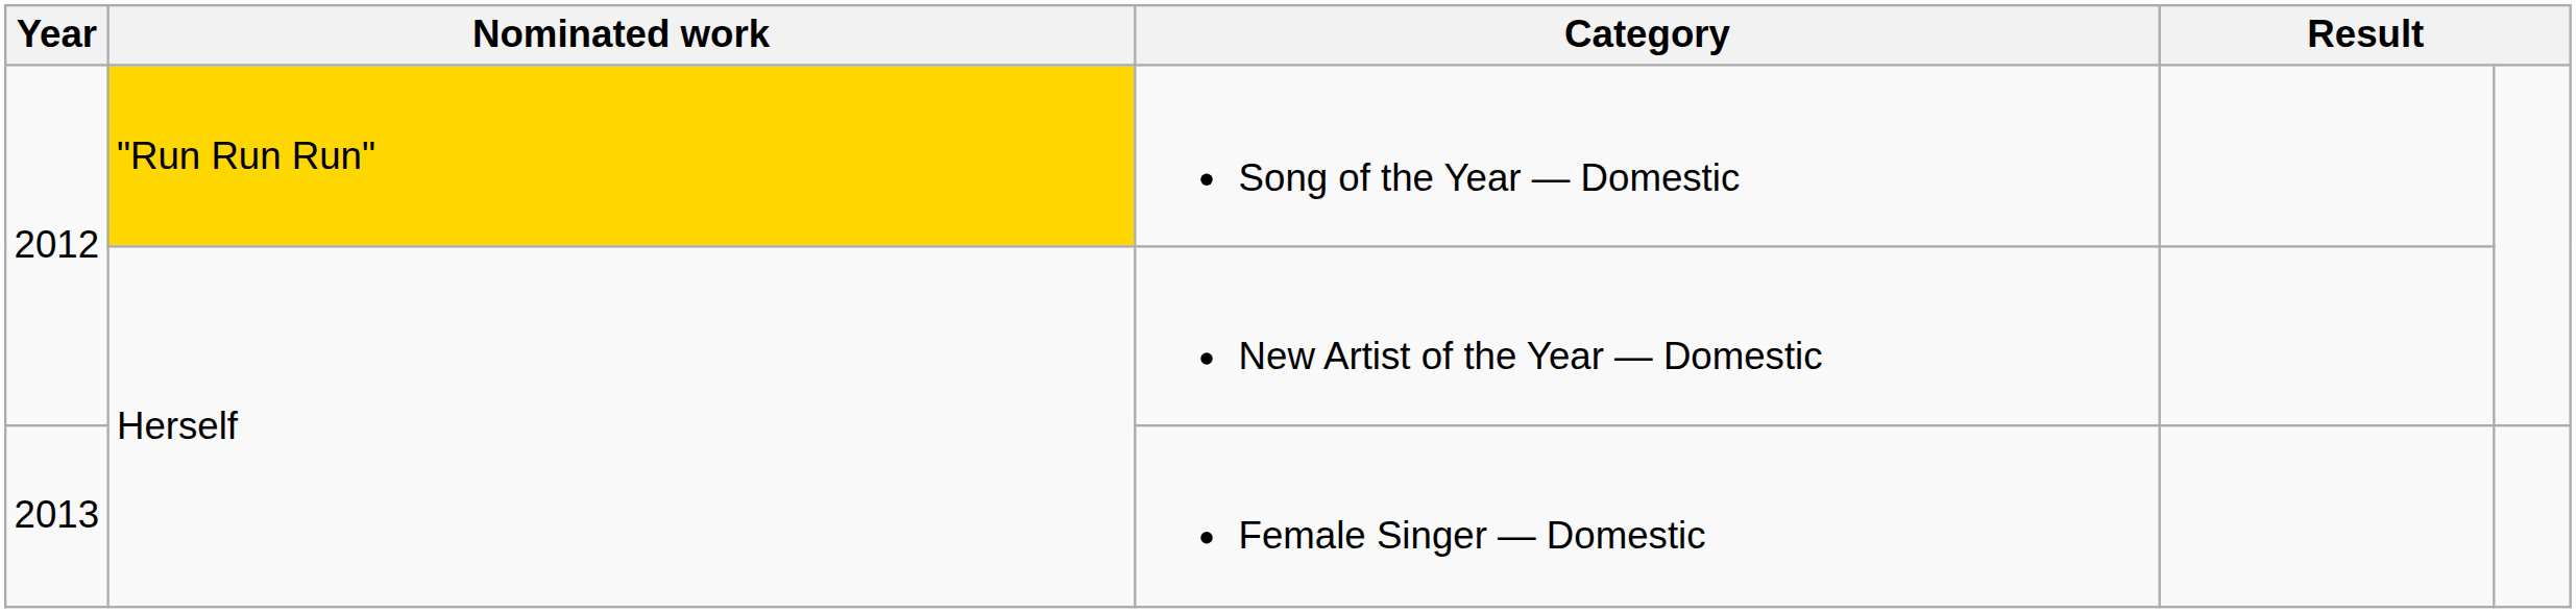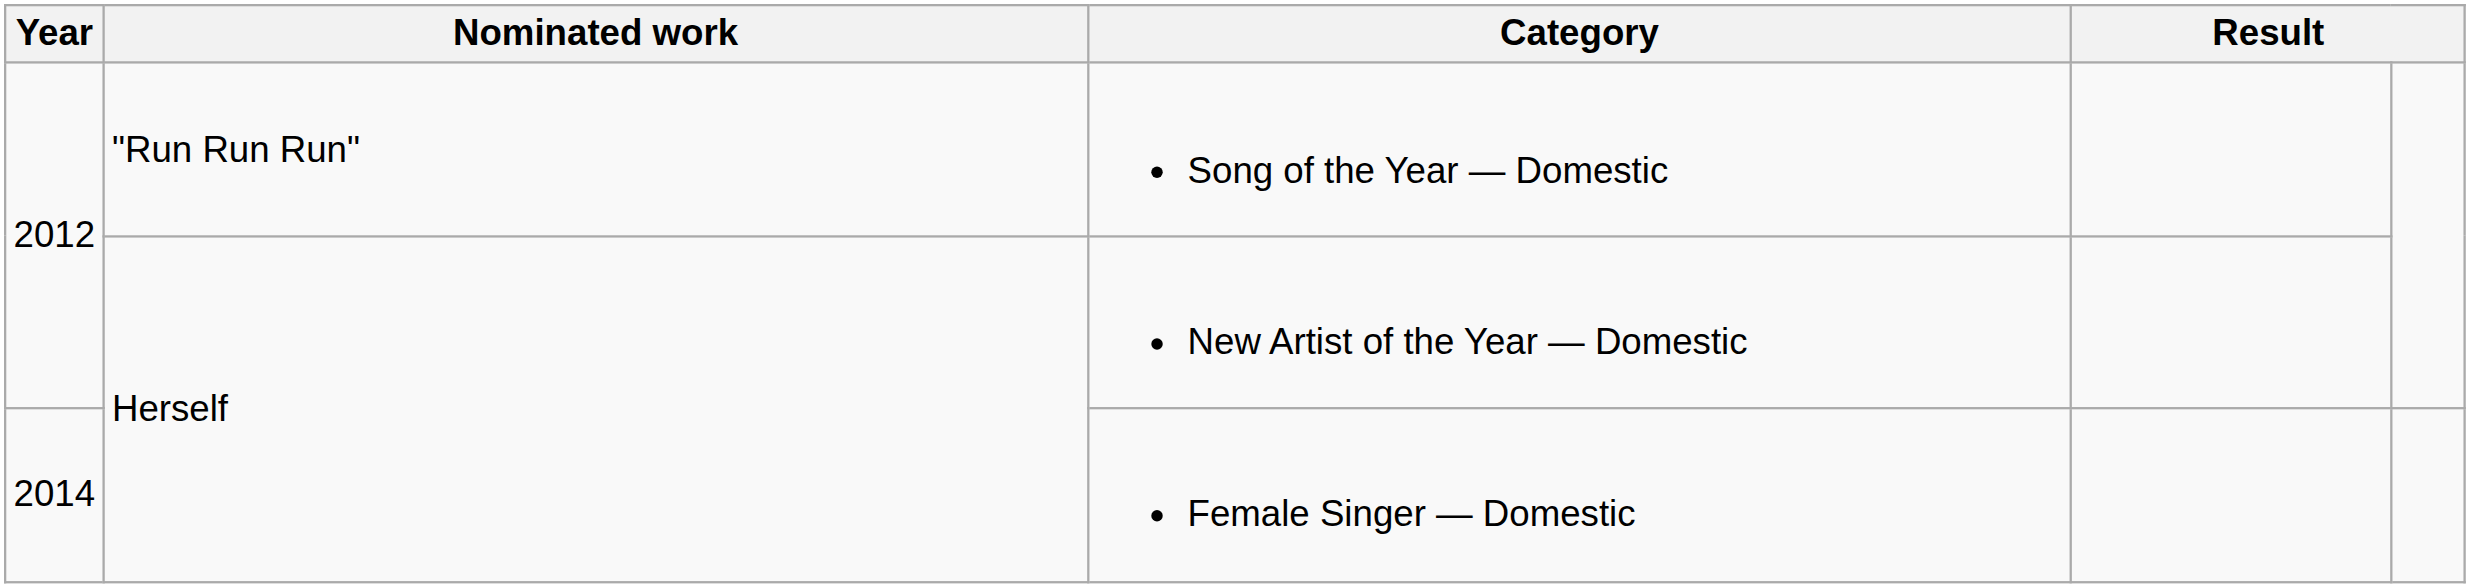Song of the Year — Domestic | Nominated work: gold background -> no background
Female Singer — Domestic | Year: 2013 -> 2014
